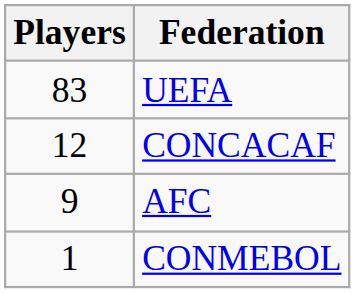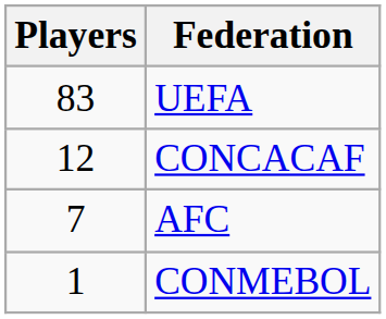AFC | Players: 9 -> 7
